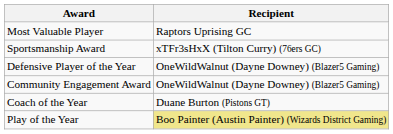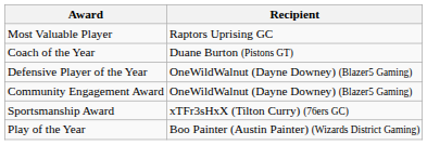rows swapped: Coach of the Year <-> Sportsmanship Award
Play of the Year | Recipient: khaki background -> no background
